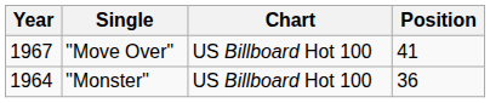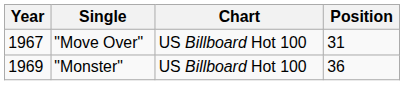"Move Over" | Position: 41 -> 31
"Monster" | Year: 1964 -> 1969
